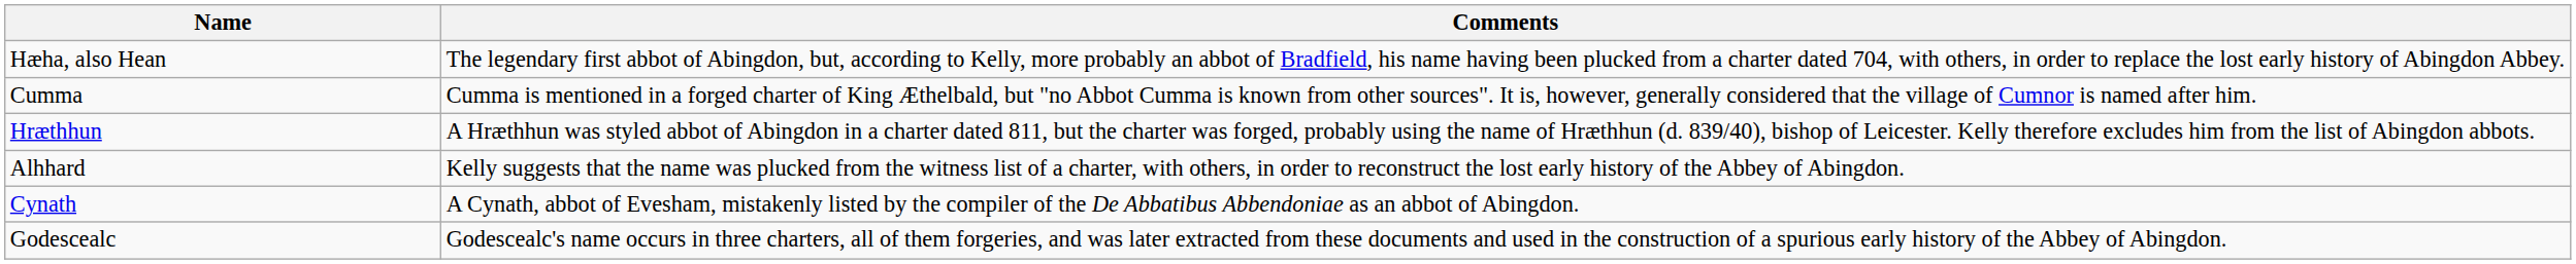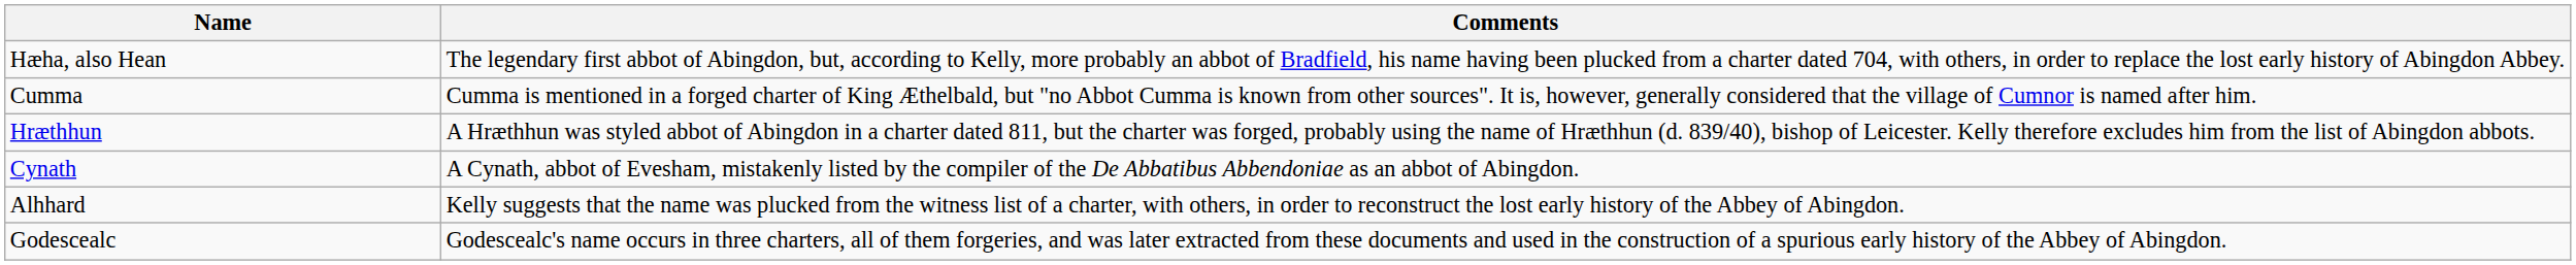rows swapped: Alhhard <-> Cynath
